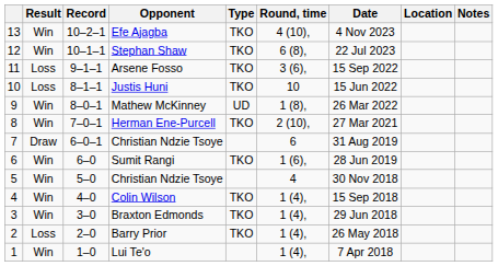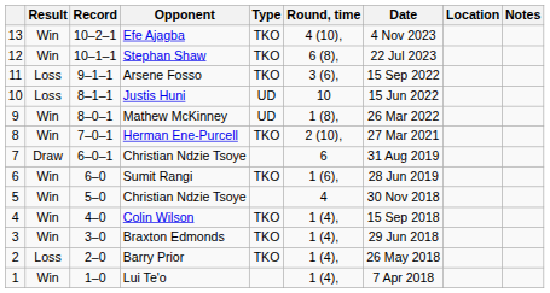Justis Huni | Type: TKO -> UD
